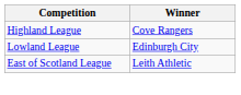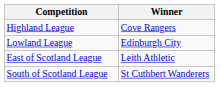+ row: South of Scotland League | St Cuthbert Wanderers
